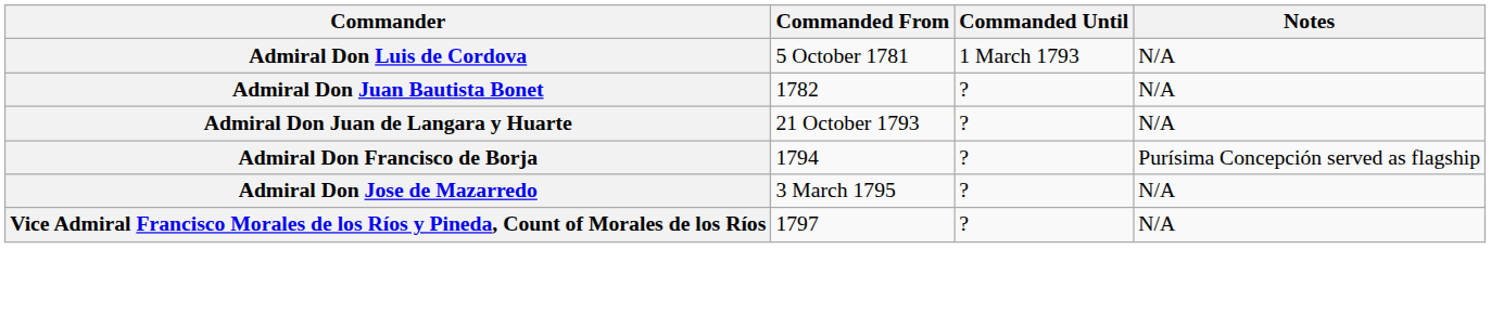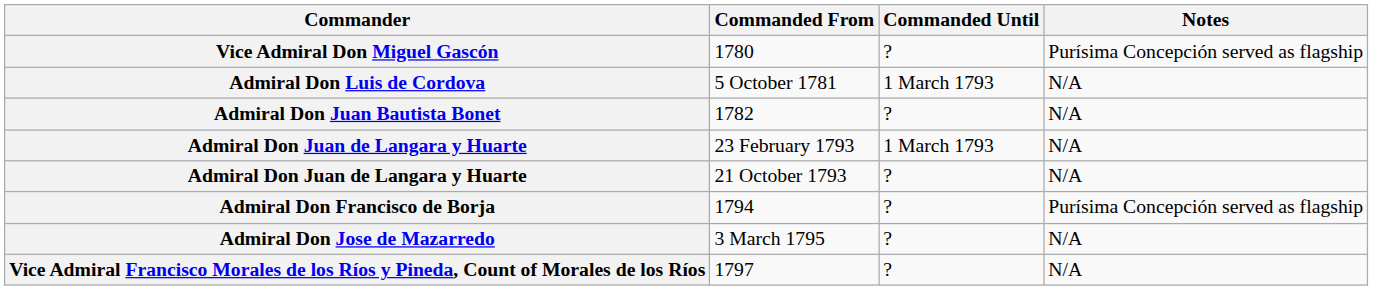+ row: Vice Admiral Don Miguel Gascón | 1780 | ? | Purísima Concepción served as flagship
+ row: Admiral Don Juan de Langara y Huarte | 23 February 1793 | 1 March 1793 | N/A
